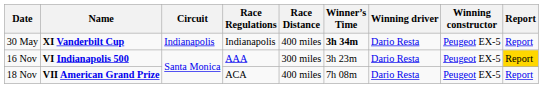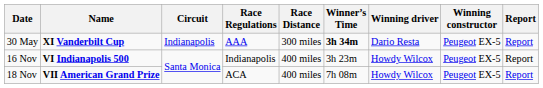30 May | Race Regulations: Indianapolis -> AAA
30 May | Race Distance: 400 miles -> 300 miles
16 Nov | Race Regulations: AAA -> Indianapolis
16 Nov | Race Distance: 300 miles -> 400 miles
16 Nov | Winning driver: Dario Resta -> Howdy Wilcox
16 Nov | Report: gold background -> no background
18 Nov | Winning driver: Dario Resta -> Howdy Wilcox
